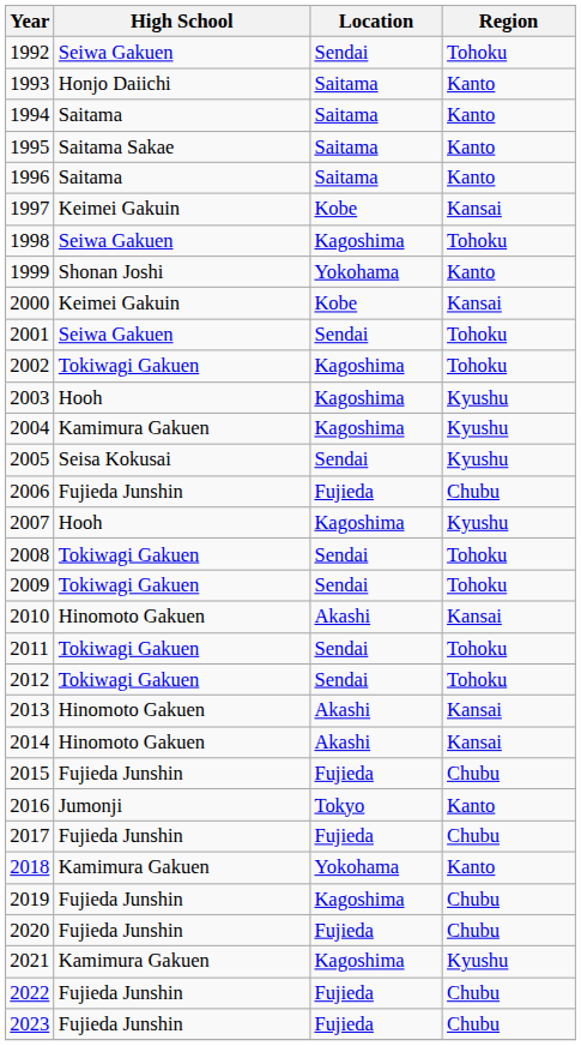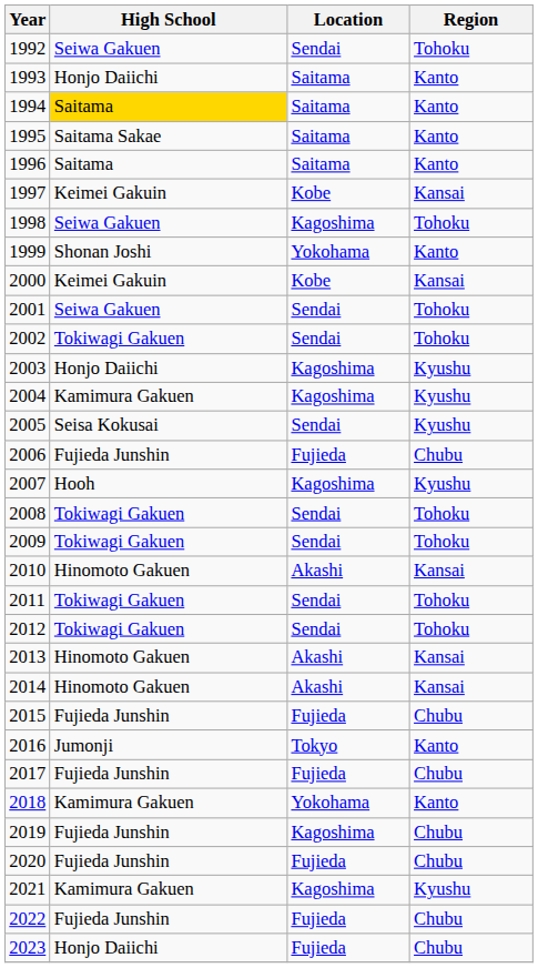1994 | High School: no background -> gold background
2002 | Location: Kagoshima -> Sendai
2003 | High School: Hooh -> Honjo Daiichi
2023 | High School: Fujieda Junshin -> Honjo Daiichi
